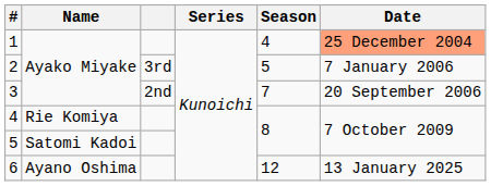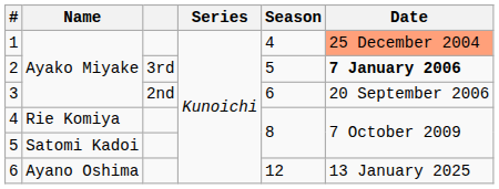2 | Date: normal -> bold
3 | Season: 7 -> 6
